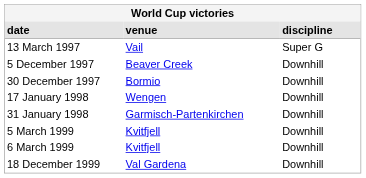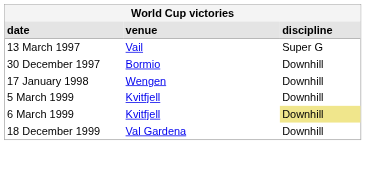- row: 5 December 1997 | Beaver Creek | Downhill
- row: 31 January 1998 | Garmisch-Partenkirchen | Downhill
6 March 1999 | discipline: no background -> khaki background
